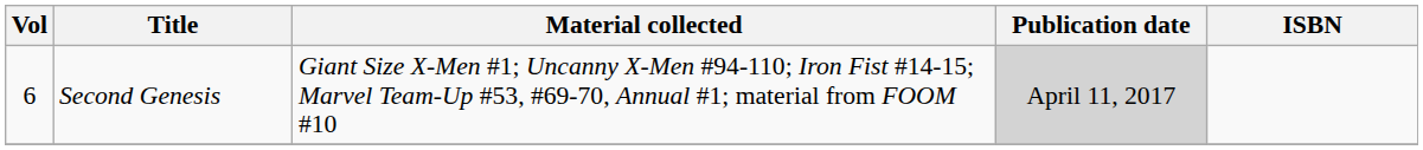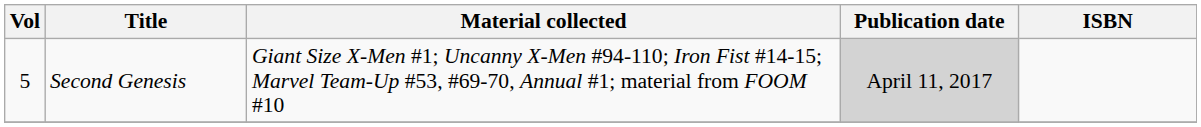Second Genesis | Vol: 6 -> 5
